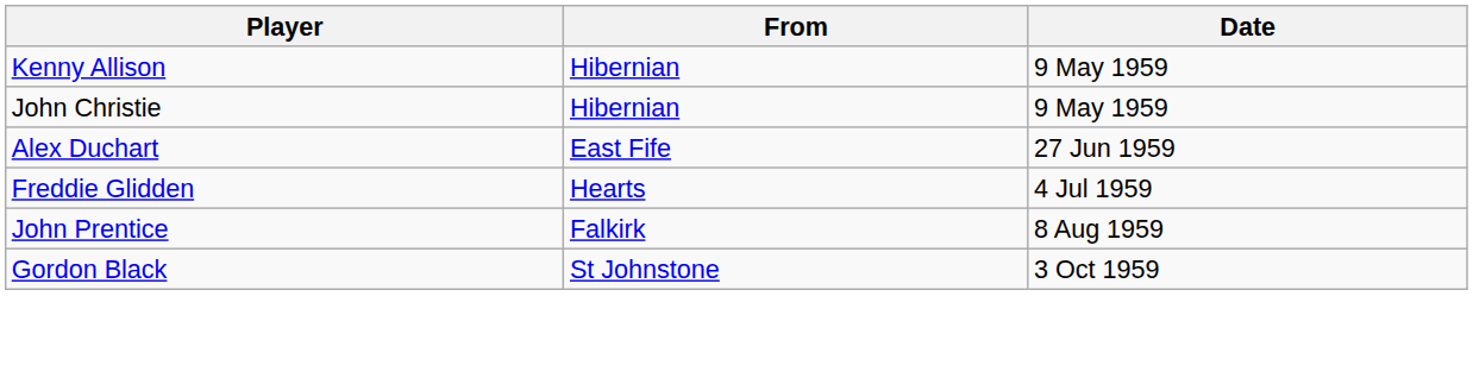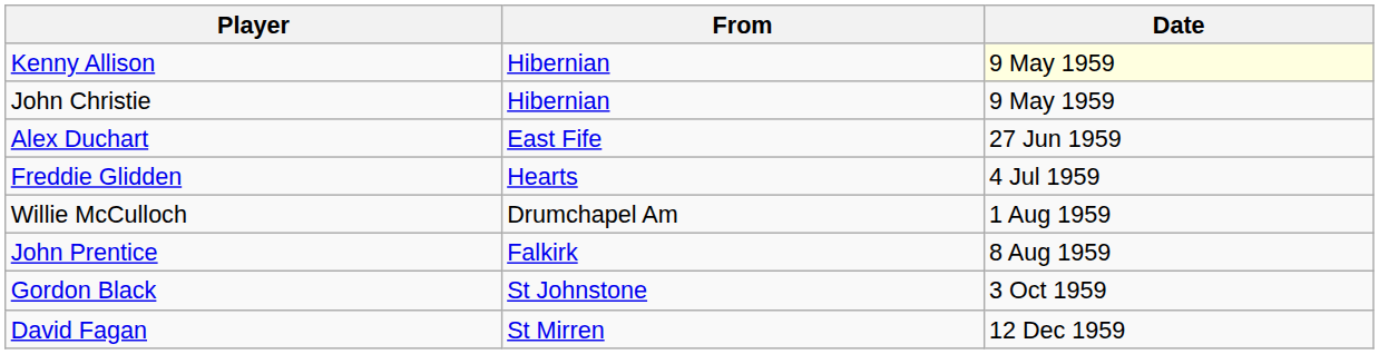Kenny Allison | Date: no background -> lightyellow background
+ row: Willie McCulloch | Drumchapel Am | 1 Aug 1959
+ row: David Fagan | St Mirren | 12 Dec 1959
